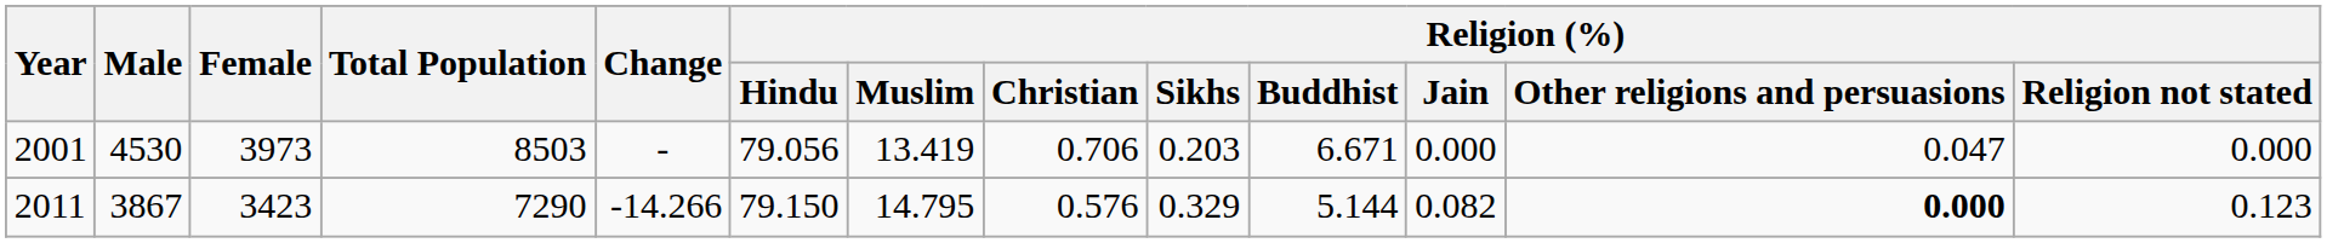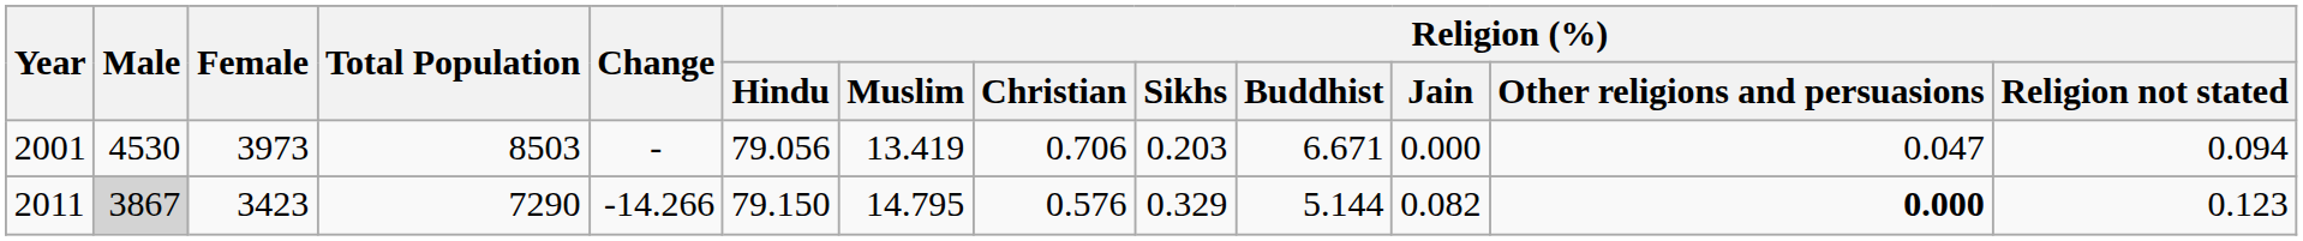2001 | Religion (%) / Religion not stated: 0.000 -> 0.094
2011 | Male: no background -> lightgrey background
